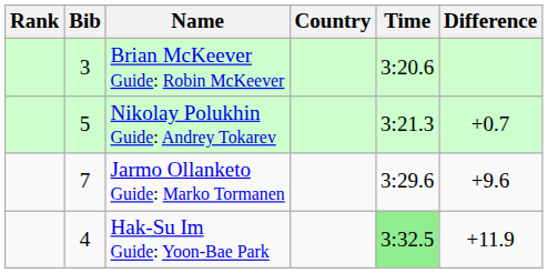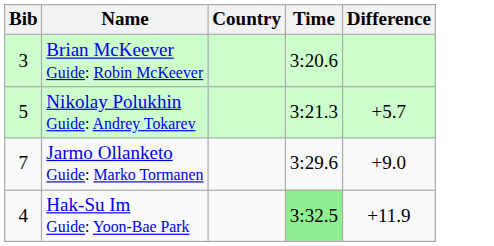- column: Rank
Nikolay Polukhin Guide: Andrey Tokarev | Difference: +0.7 -> +5.7
Jarmo Ollanketo Guide: Marko Tormanen | Difference: +9.6 -> +9.0
